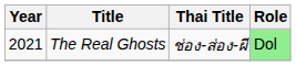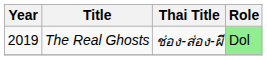The Real Ghosts | Year: 2021 -> 2019
